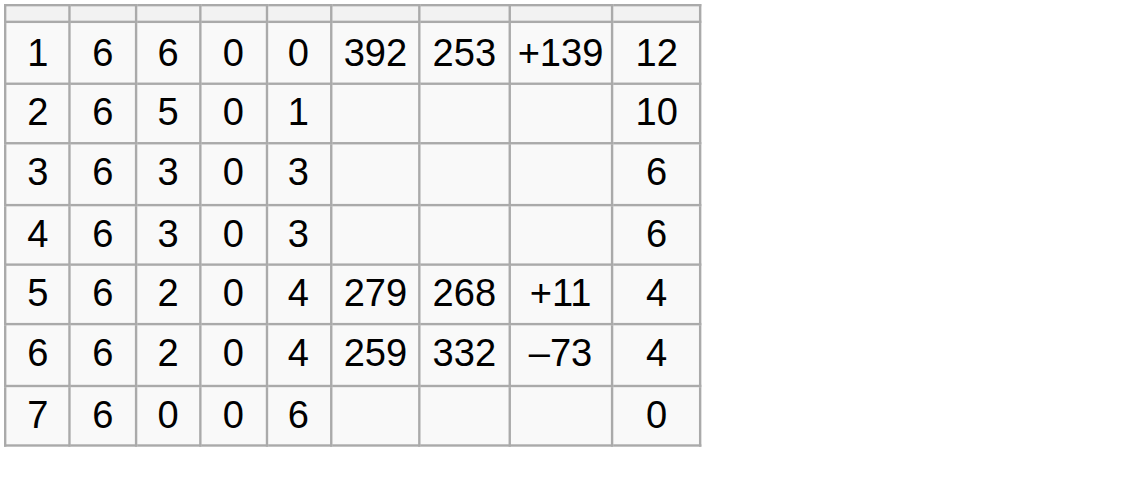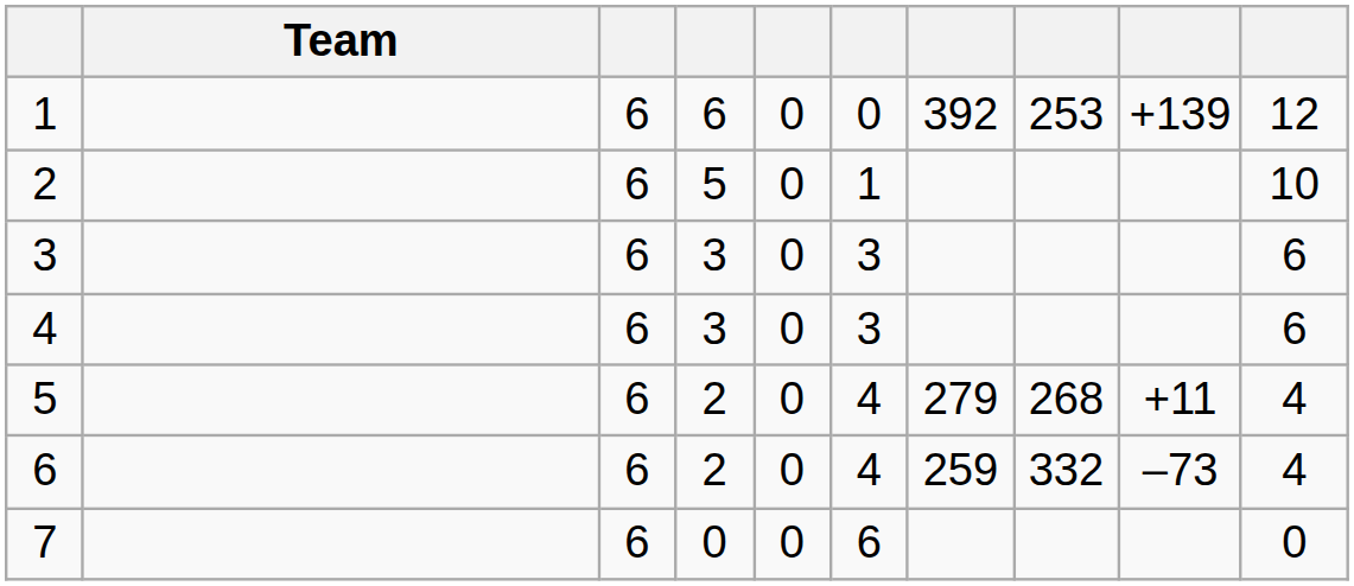+ column: Team
